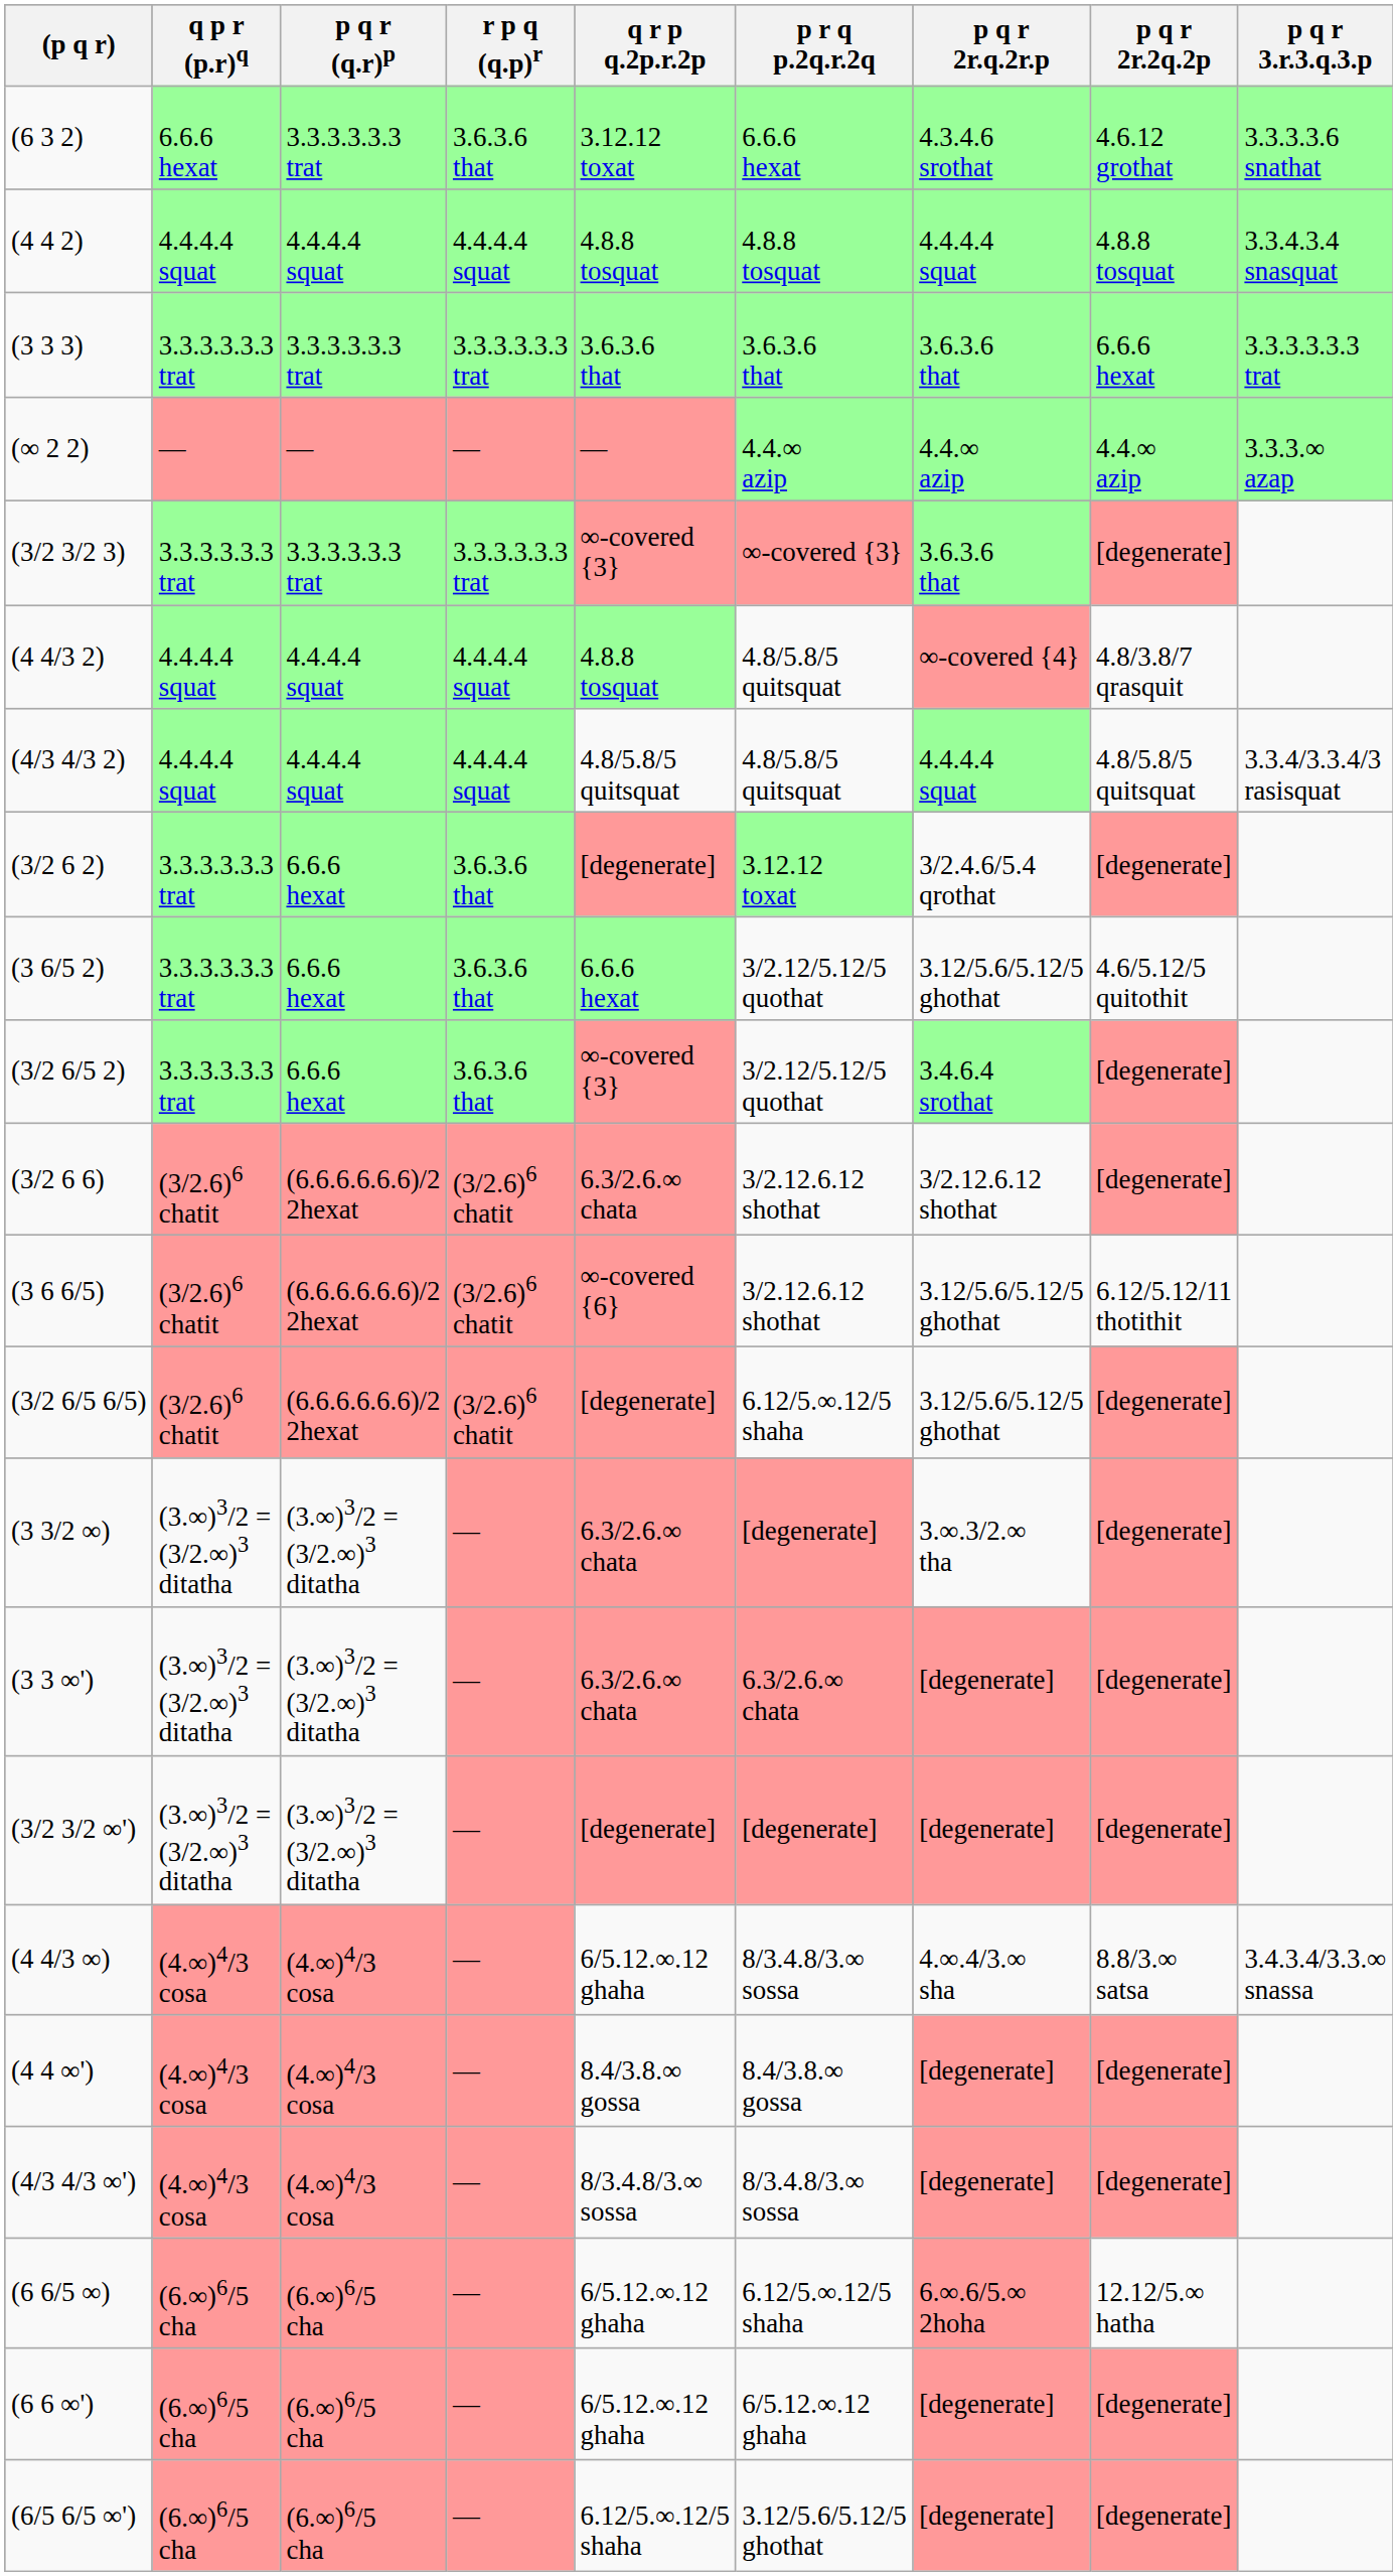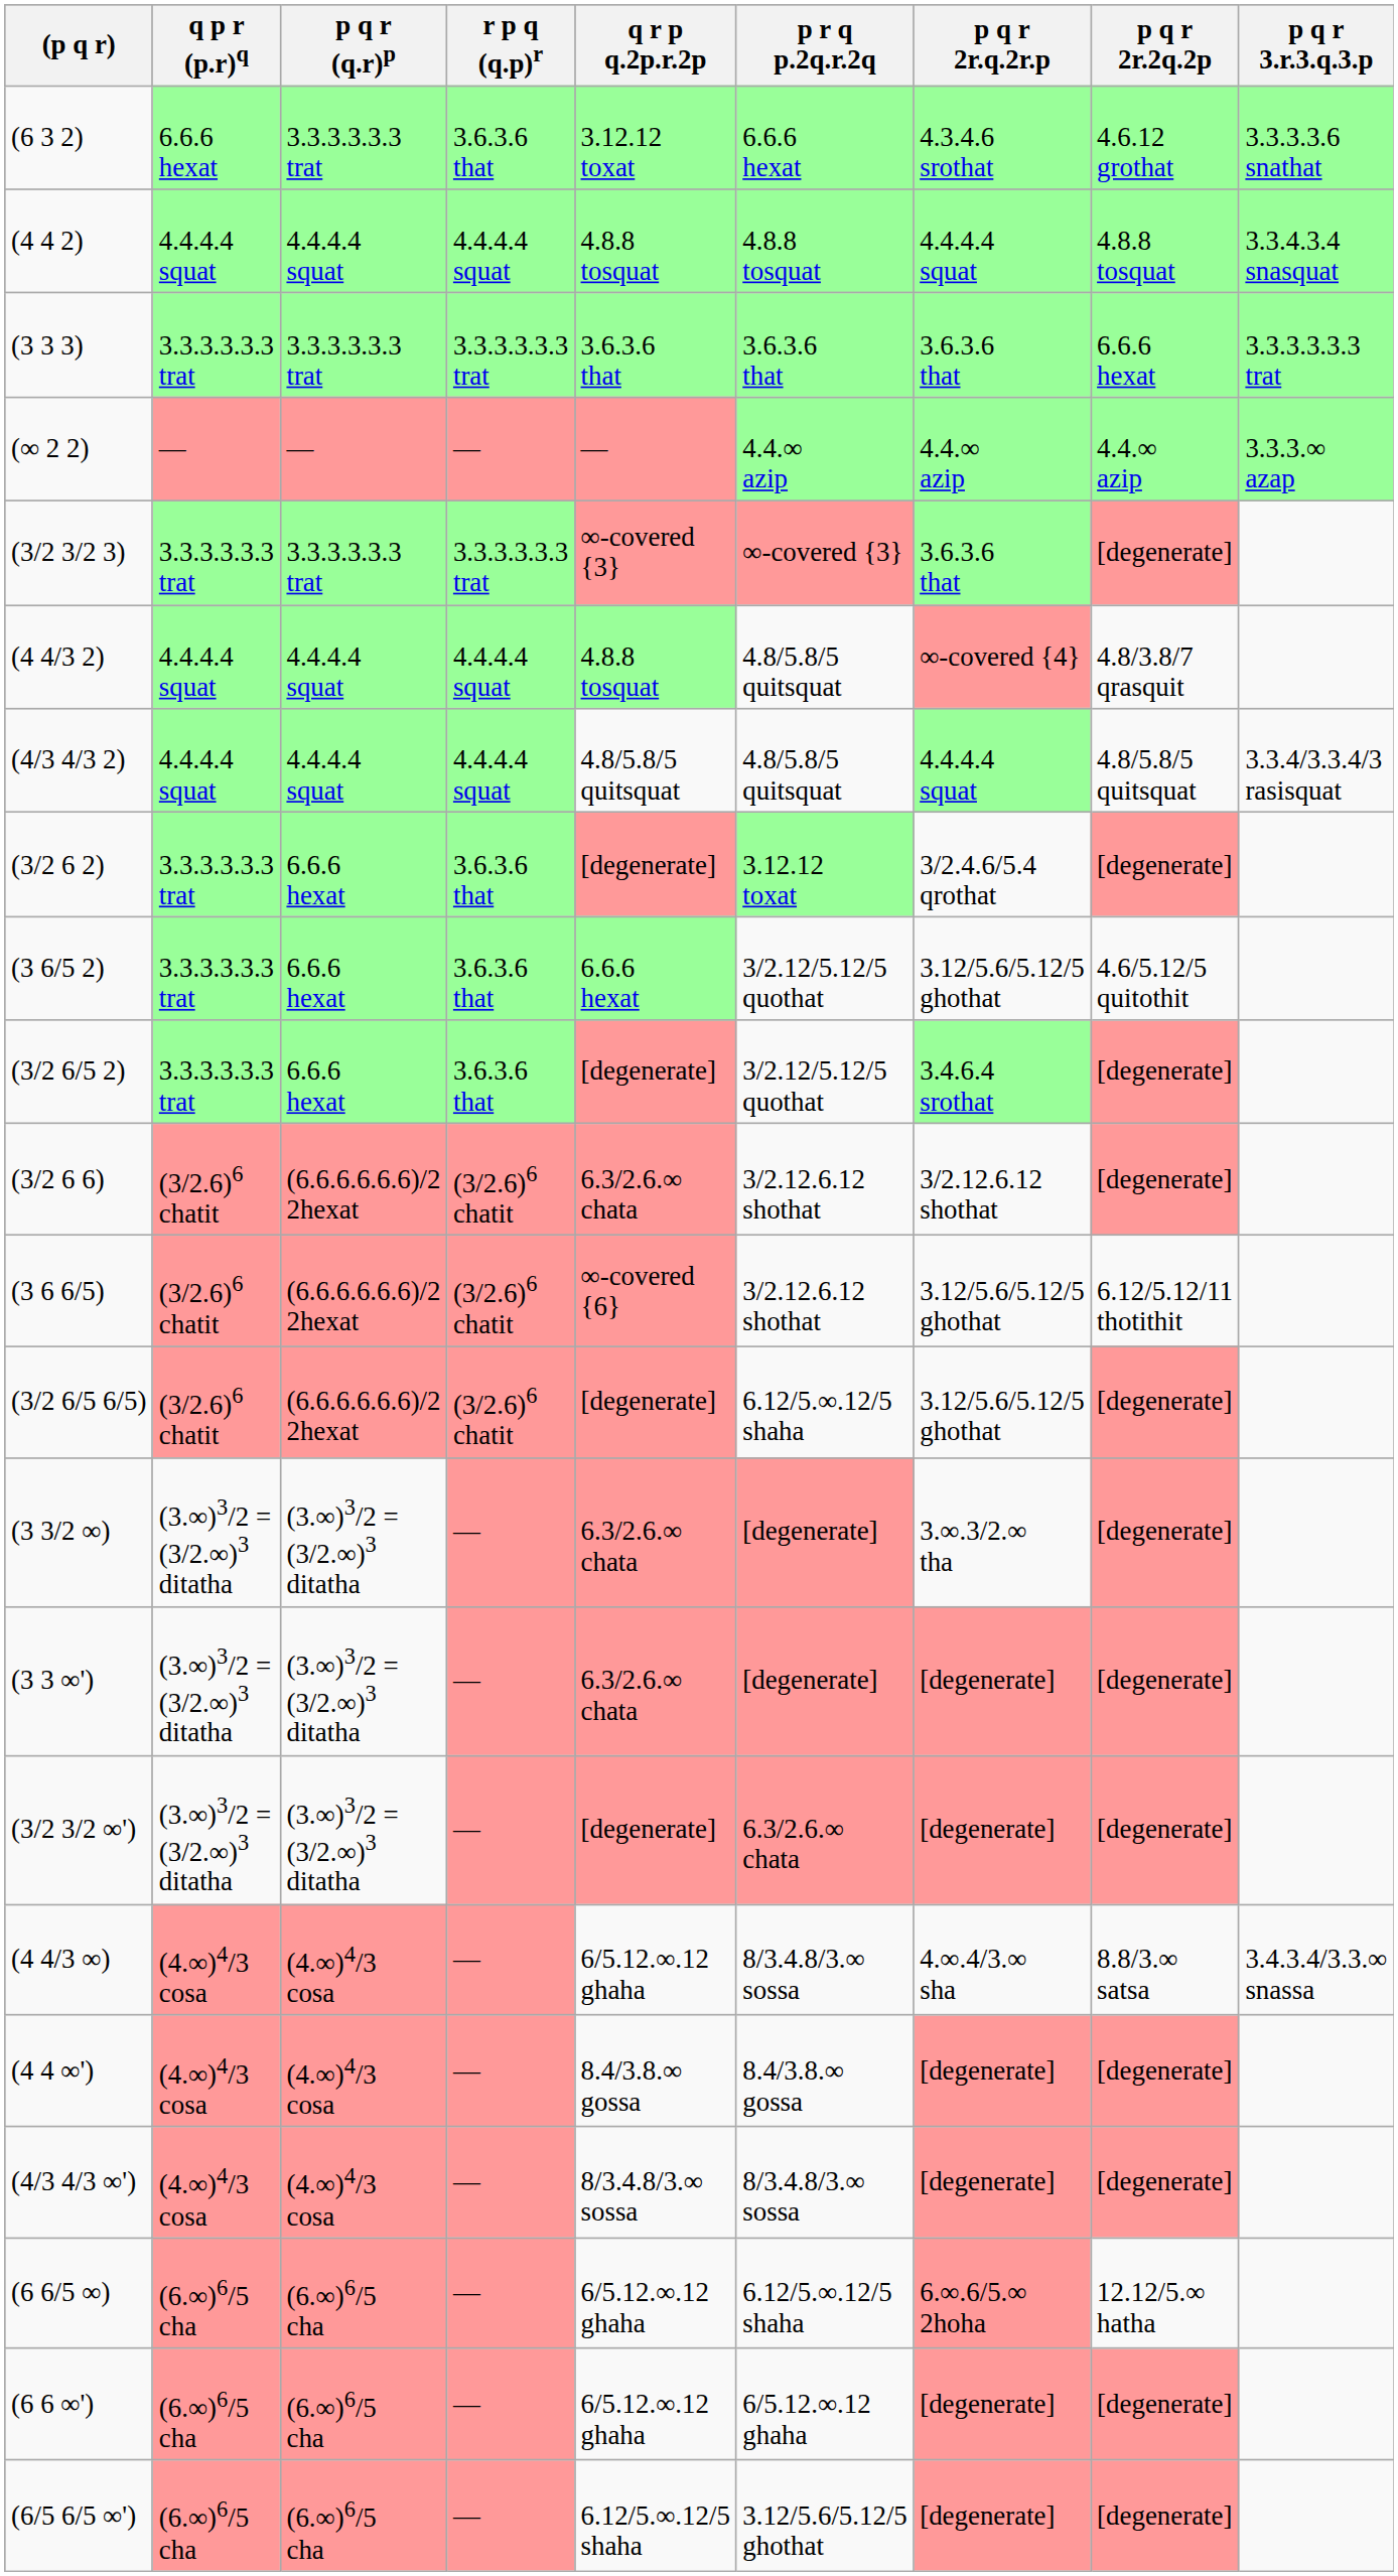(3/2 6/5 2) | q r p q.2p.r.2p: ∞-covered {3} -> [degenerate]
(3 3 ∞') | p r q p.2q.r.2q: 6.3/2.6.∞ chata -> [degenerate]
(3/2 3/2 ∞') | p r q p.2q.r.2q: [degenerate] -> 6.3/2.6.∞ chata
